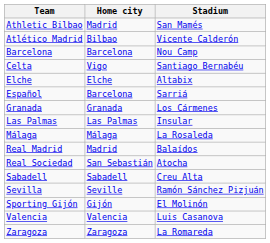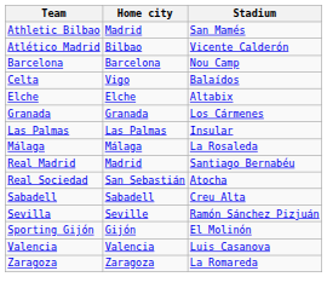Celta | Stadium: Santiago Bernabéu -> Balaídos
- row: Español | Barcelona | Sarriá
Real Madrid | Stadium: Balaídos -> Santiago Bernabéu
